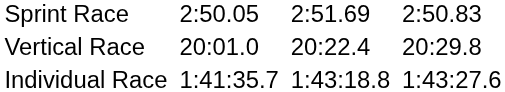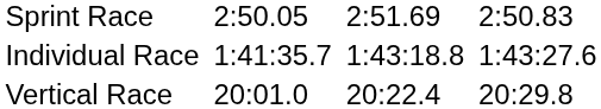rows swapped: Vertical Race <-> Individual Race
